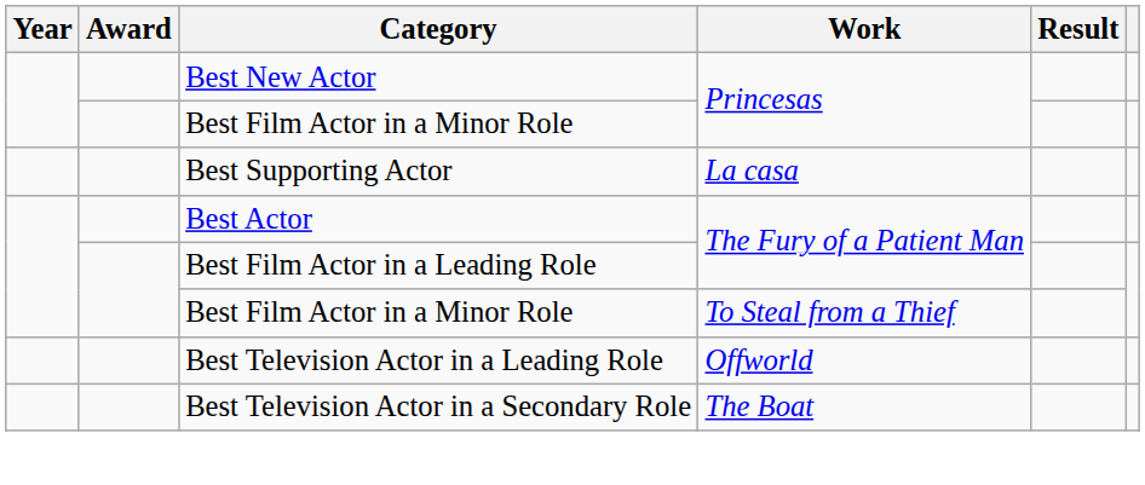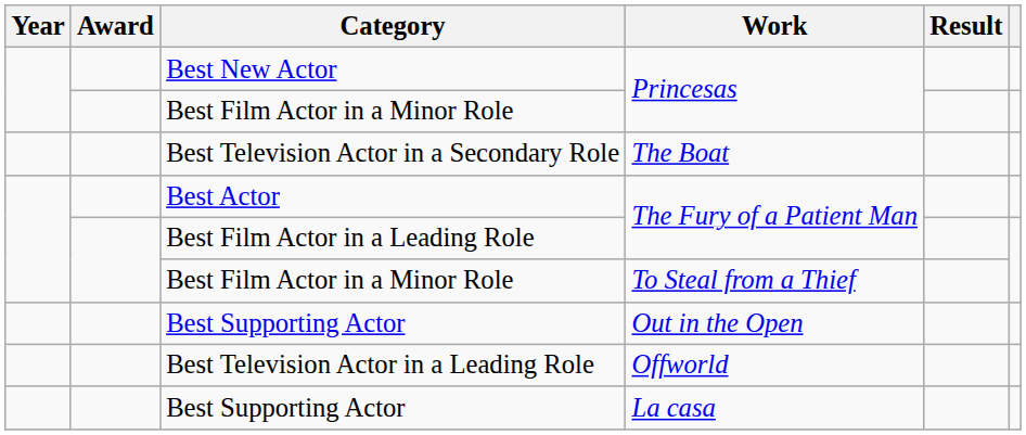rows swapped: Best Television Actor in a Secondary Role <-> Best Supporting Actor / La casa
+ row: Best Supporting Actor | Out in the Open
